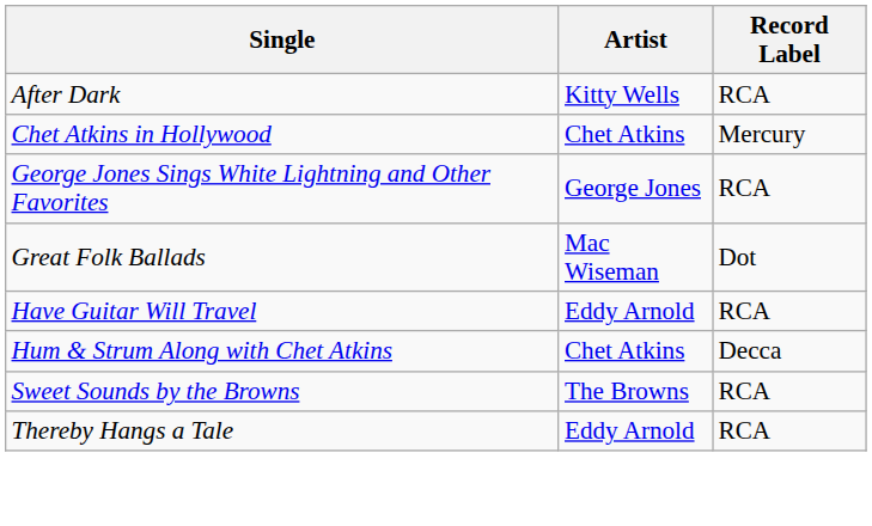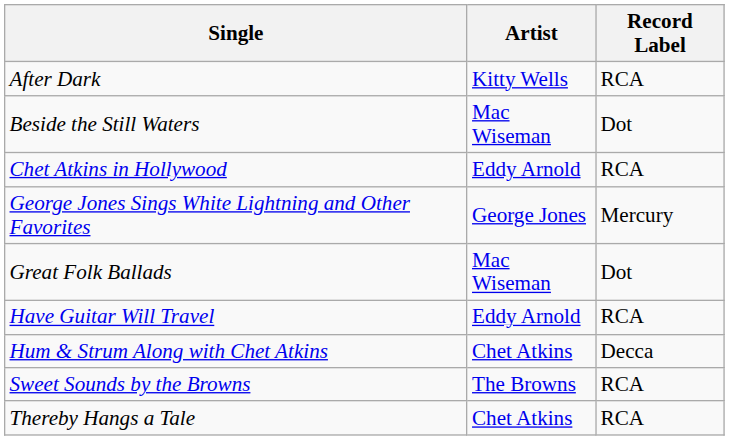+ row: Beside the Still Waters | Mac Wiseman | Dot
Chet Atkins in Hollywood | Artist: Chet Atkins -> Eddy Arnold
Chet Atkins in Hollywood | Record Label: Mercury -> RCA
George Jones Sings White Lightning and Other Favorites | Record Label: RCA -> Mercury
Thereby Hangs a Tale | Artist: Eddy Arnold -> Chet Atkins
